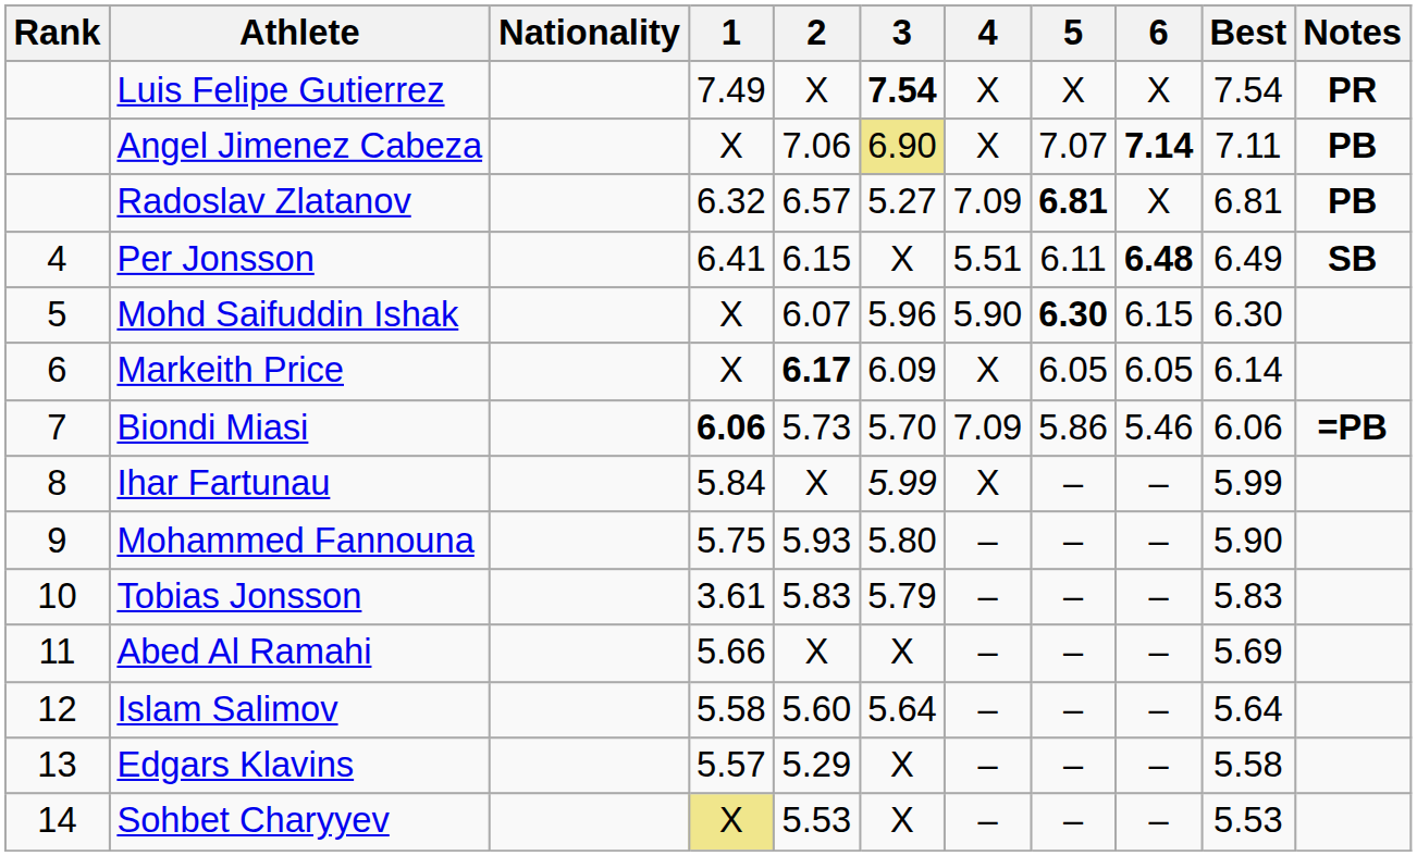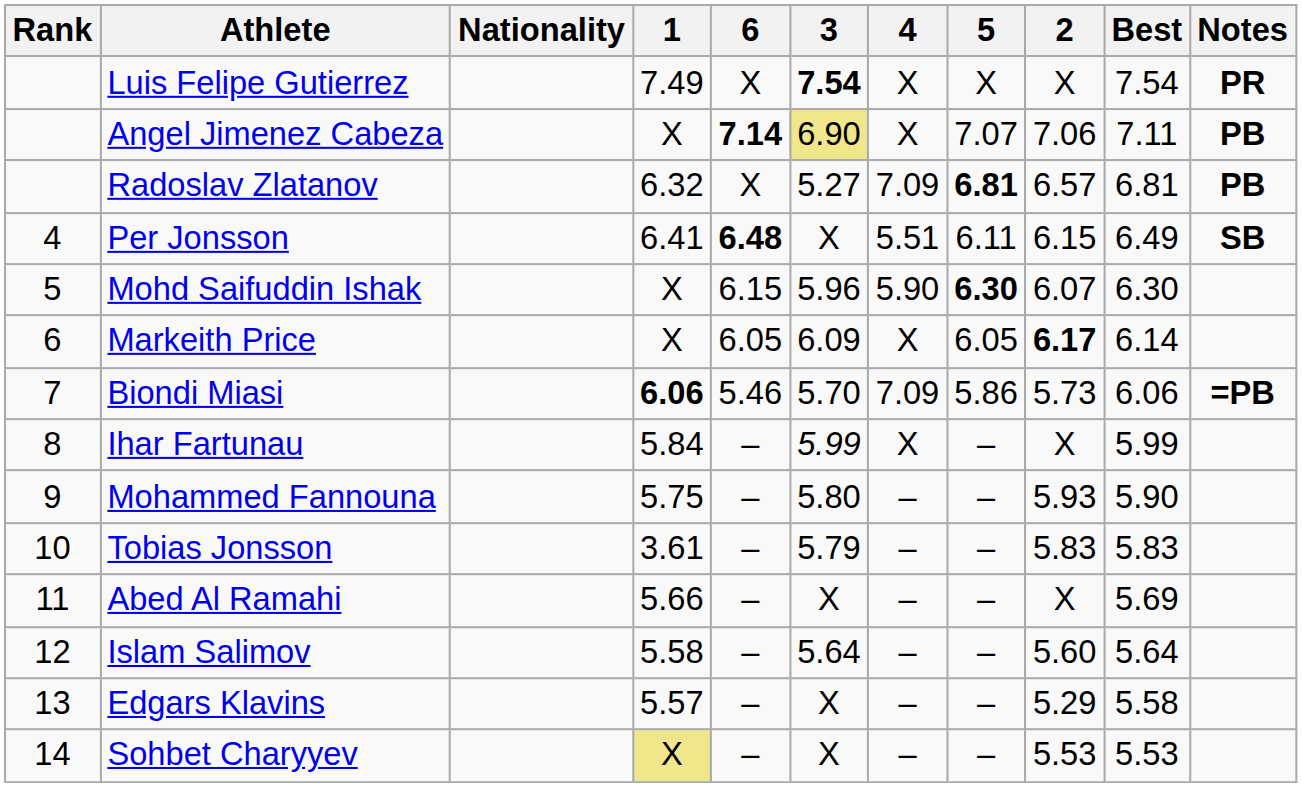columns swapped: 2 <-> 6
